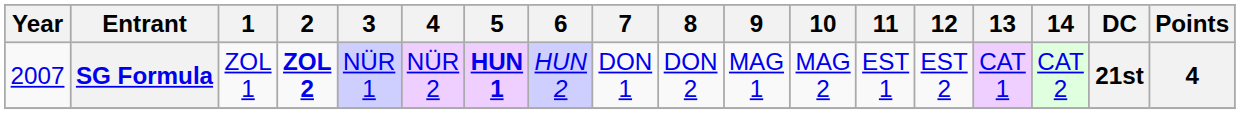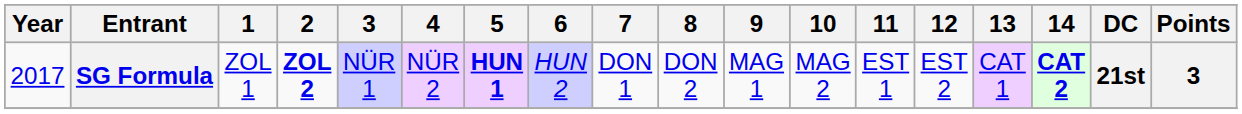SG Formula | Year: 2007 -> 2017
SG Formula | 14: normal -> bold
SG Formula | Points: 4 -> 3
